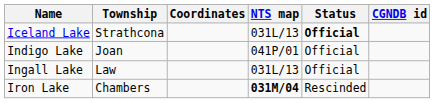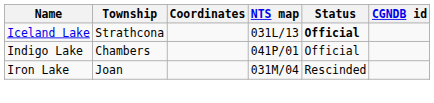Indigo Lake | Township: Joan -> Chambers
- row: Ingall Lake | Law | 031L/13 | Official
Iron Lake | Township: Chambers -> Joan
Iron Lake | NTS map: bold -> normal
